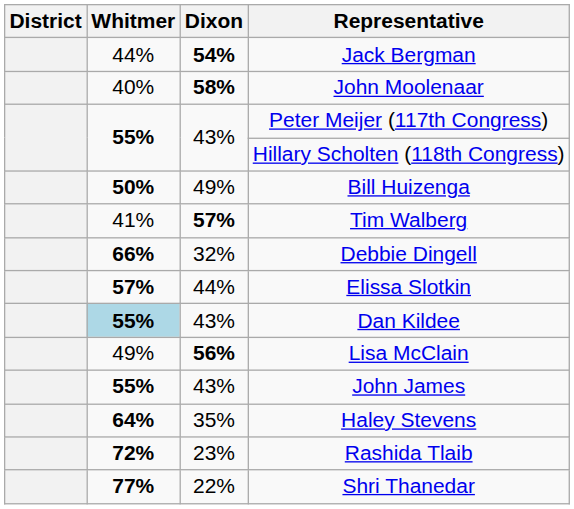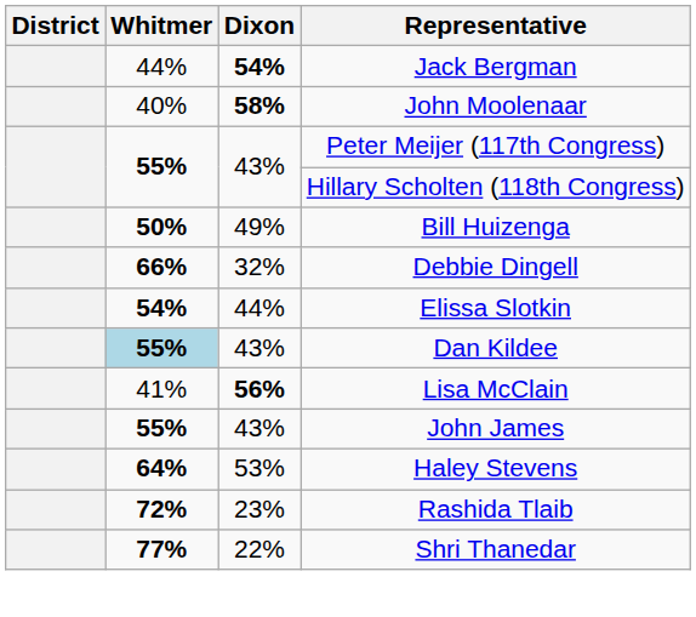- row: 41% | 57% | Tim Walberg
Elissa Slotkin | Whitmer: 57% -> 54%
Lisa McClain | Whitmer: 49% -> 41%
Haley Stevens | Dixon: 35% -> 53%
